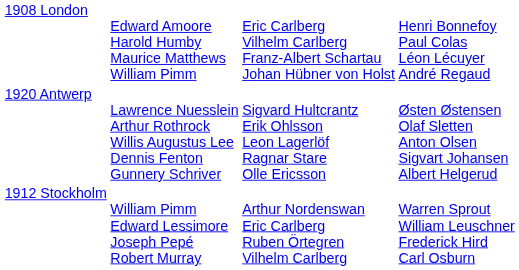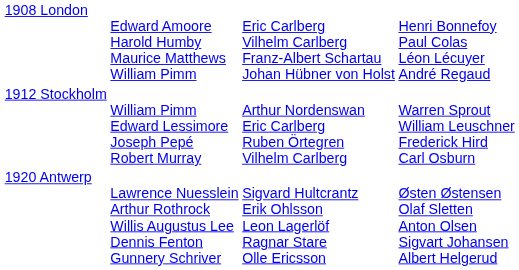rows swapped: 1912 Stockholm <-> 1920 Antwerp
